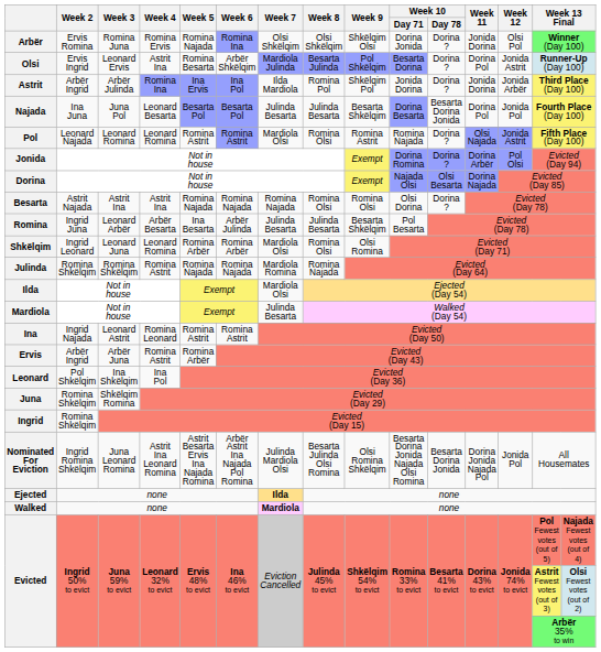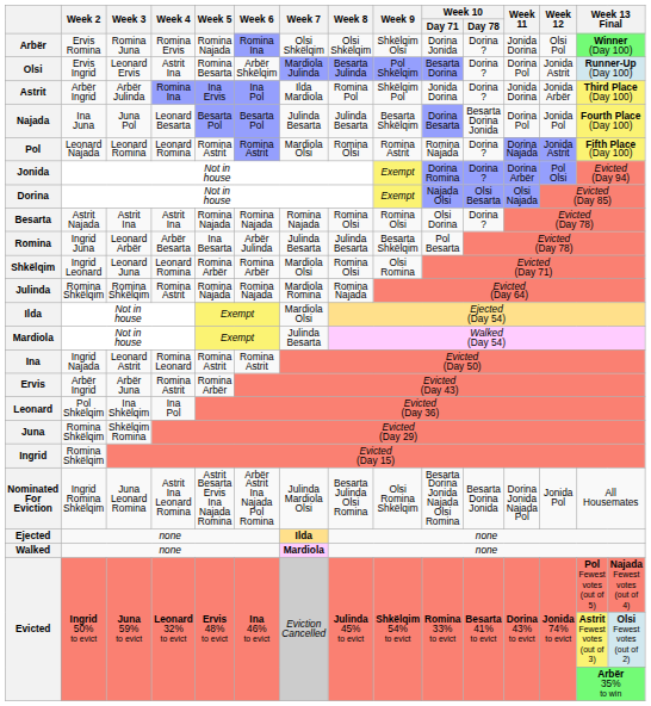Pol | Week 11: Olsi Najada -> Dorina Najada
Dorina | Week 11: Dorina Najada -> Olsi Najada
